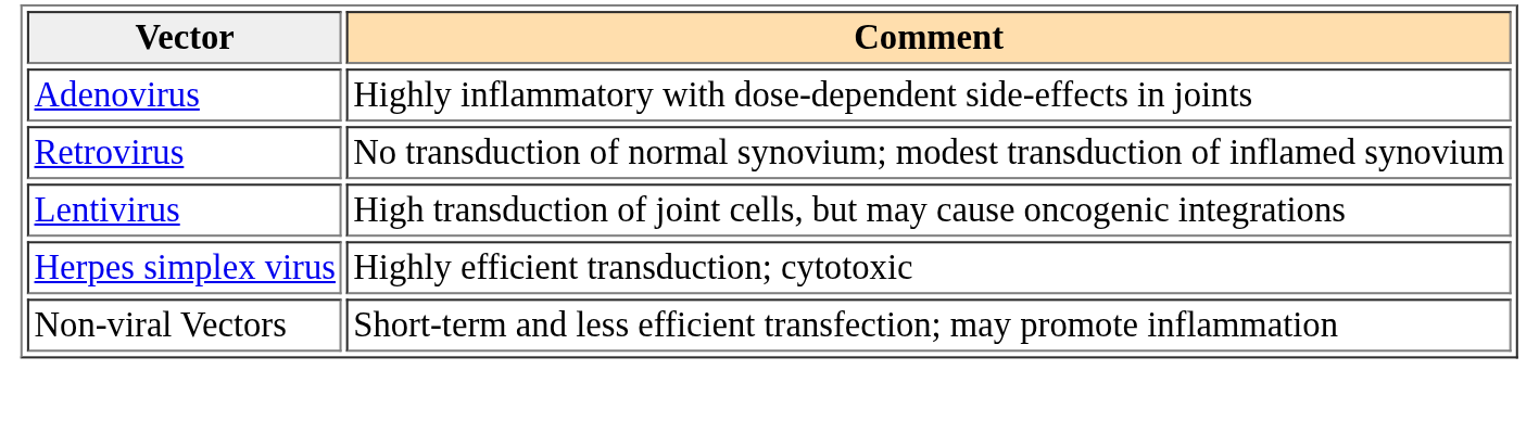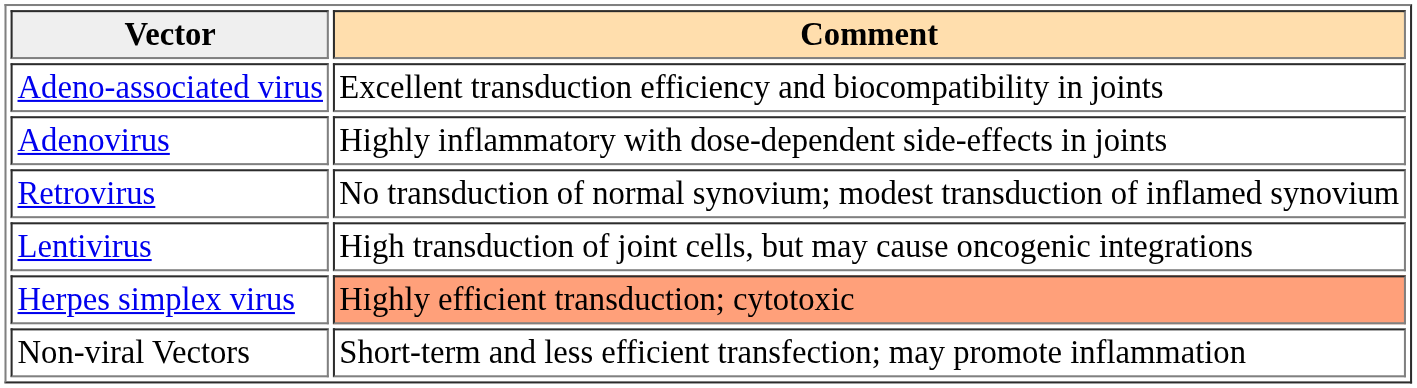+ row: Adeno-associated virus | Excellent transduction efficiency and biocompatibility in joints
Herpes simplex virus | Comment: no background -> lightsalmon background
